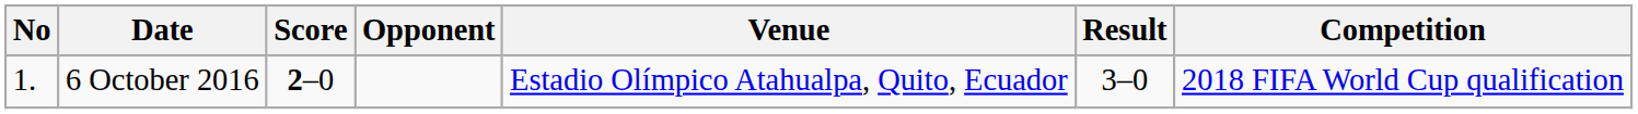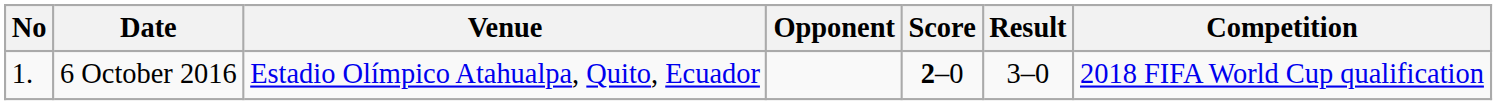columns swapped: Venue <-> Score
